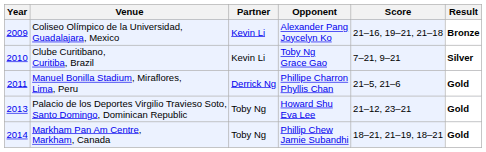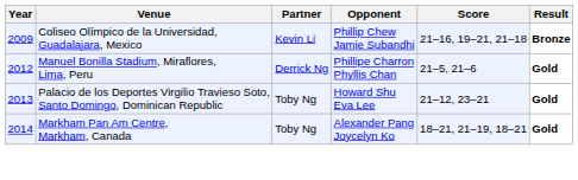Coliseo Olímpico de la Universidad, Guadalajara, Mexico | Opponent: Alexander Pang Joycelyn Ko -> Phillip Chew Jamie Subandhi
- row: 2010 | Clube Curitibano, Curitiba, Brazil | Kevin Li | Toby Ng Grace Gao | 7–21, 9–21 | Silver
Manuel Bonilla Stadium, Miraflores, Lima, Peru | Year: 2011 -> 2012
Markham Pan Am Centre, Markham, Canada | Opponent: Phillip Chew Jamie Subandhi -> Alexander Pang Joycelyn Ko
